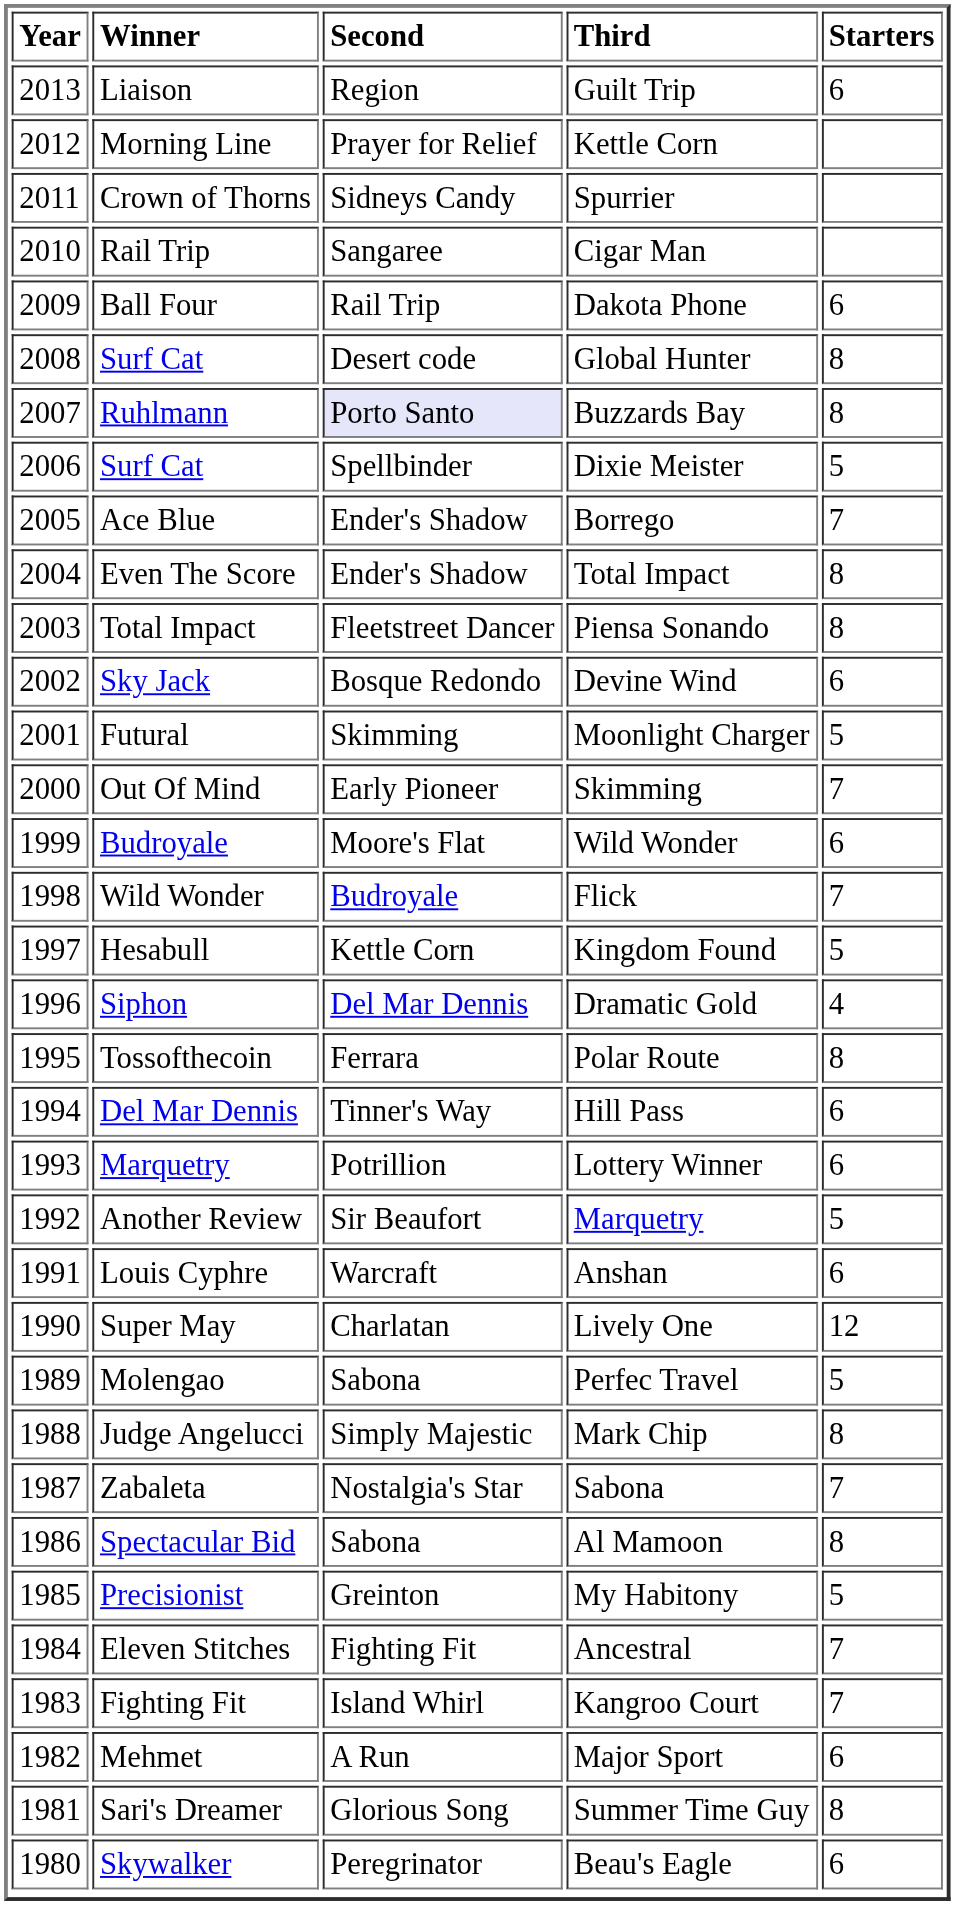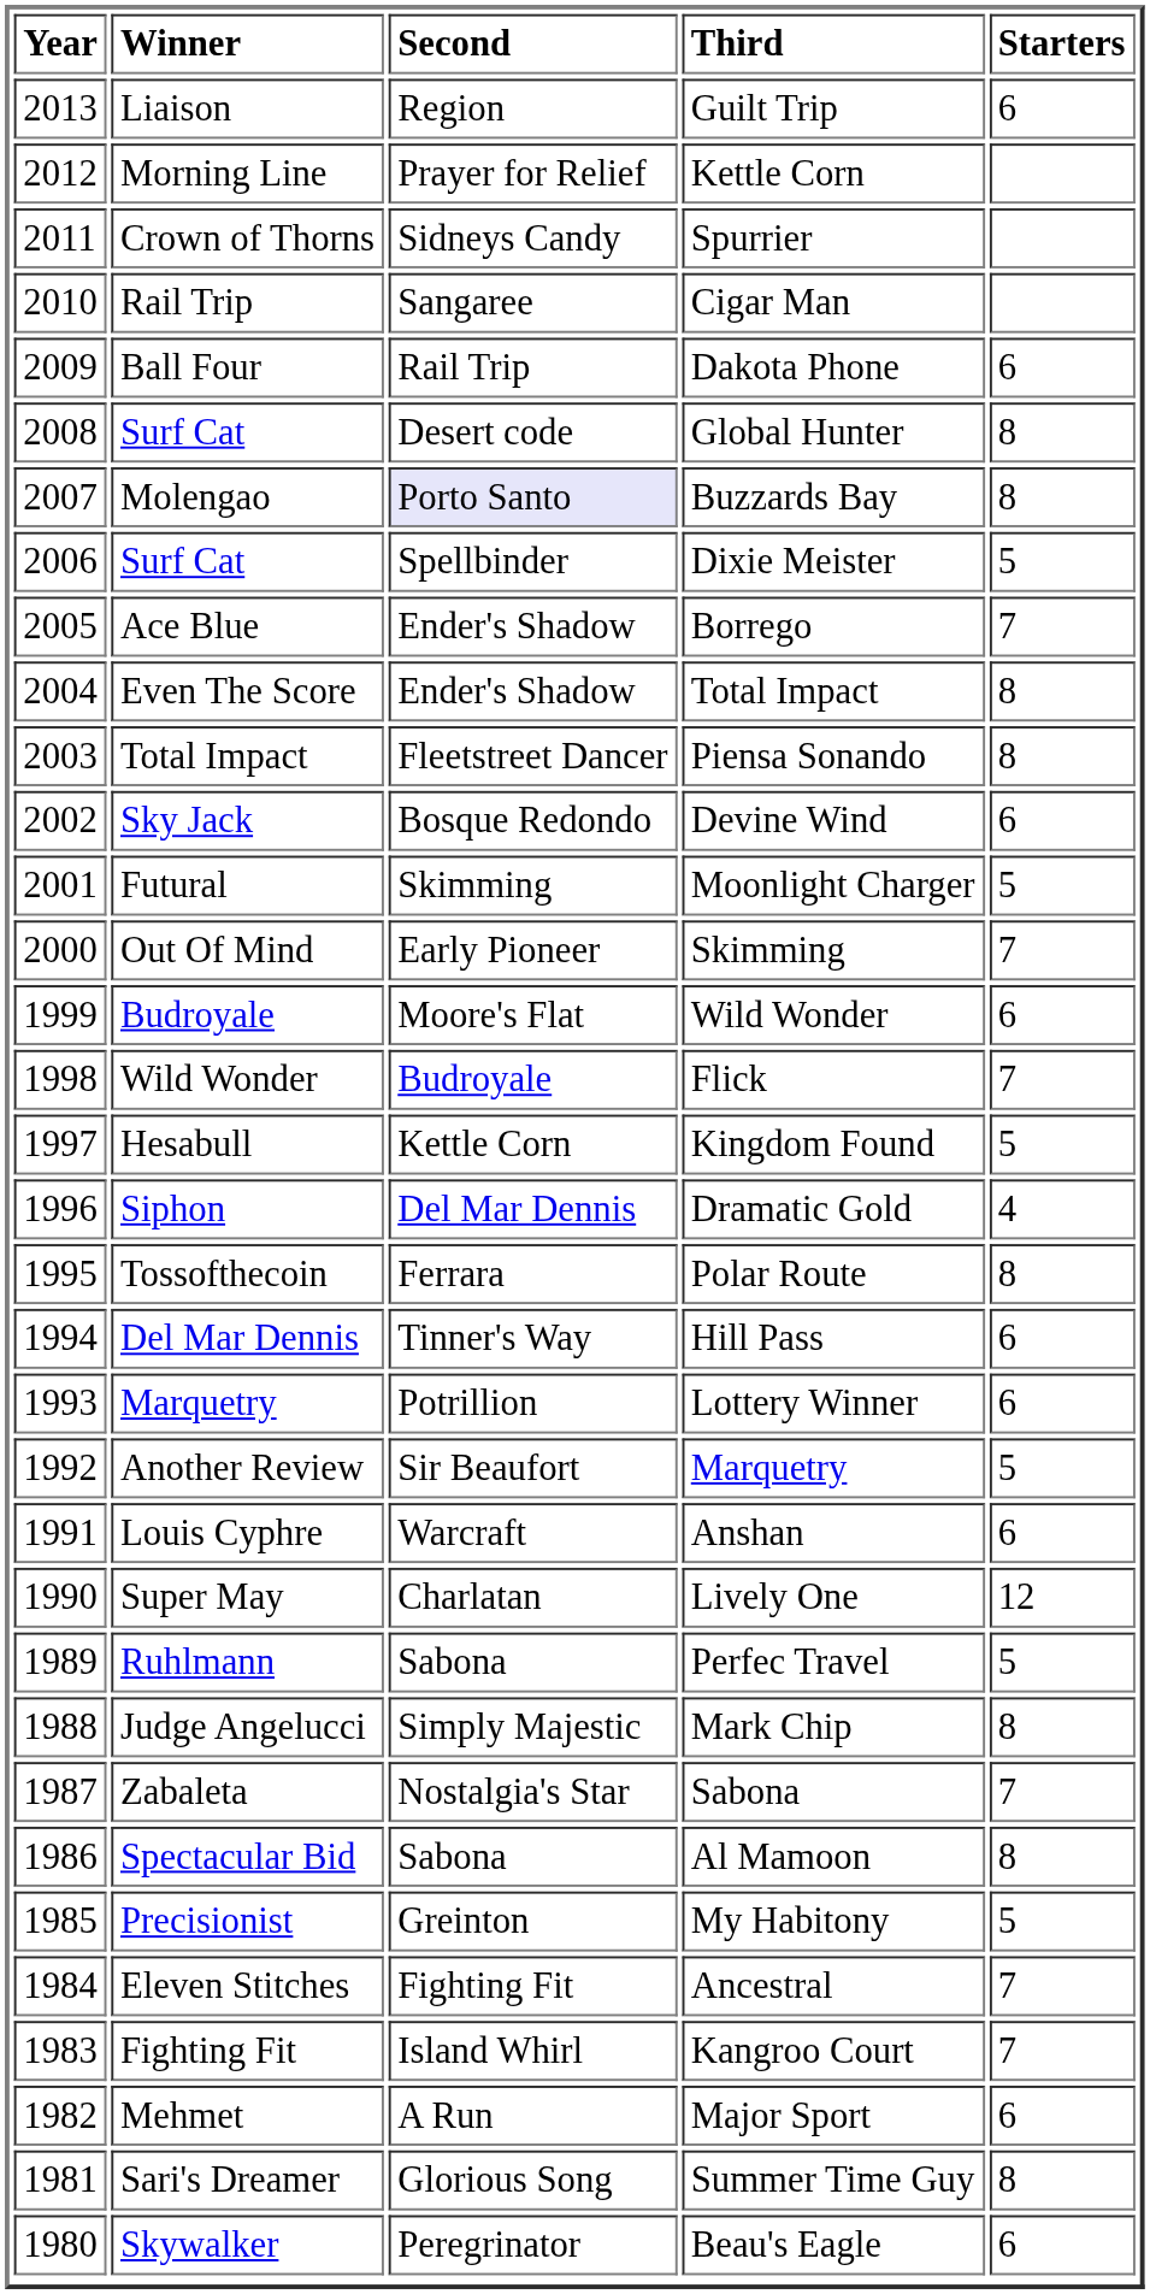Buzzards Bay | Winner: Ruhlmann -> Molengao
Perfec Travel | Winner: Molengao -> Ruhlmann
